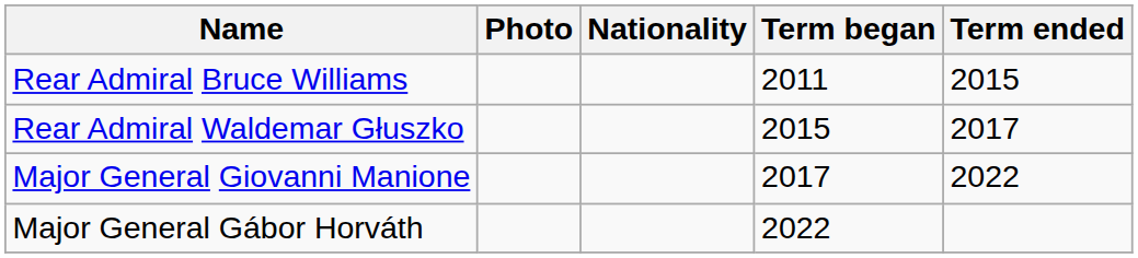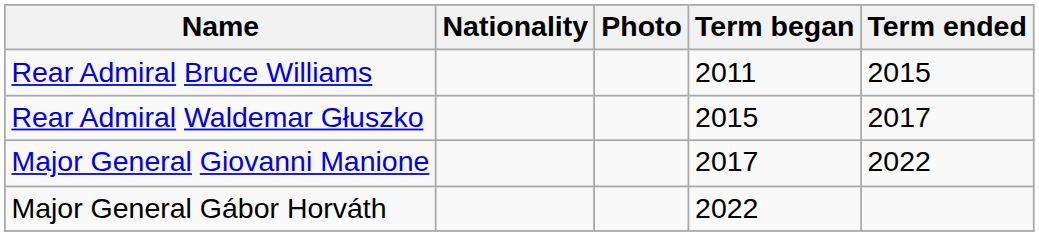columns swapped: Photo <-> Nationality
